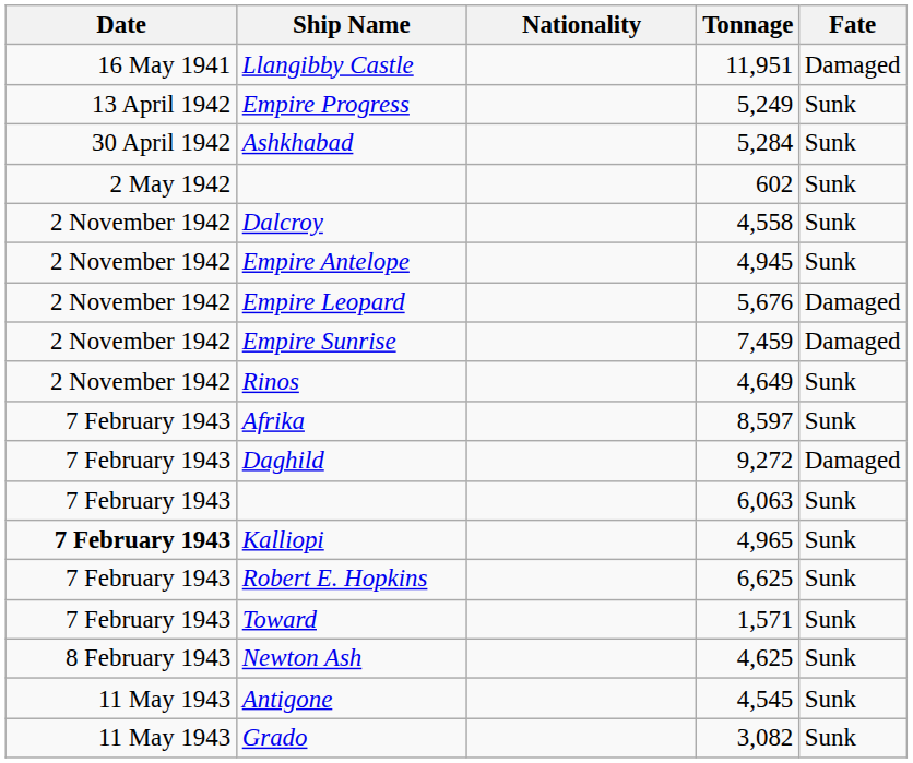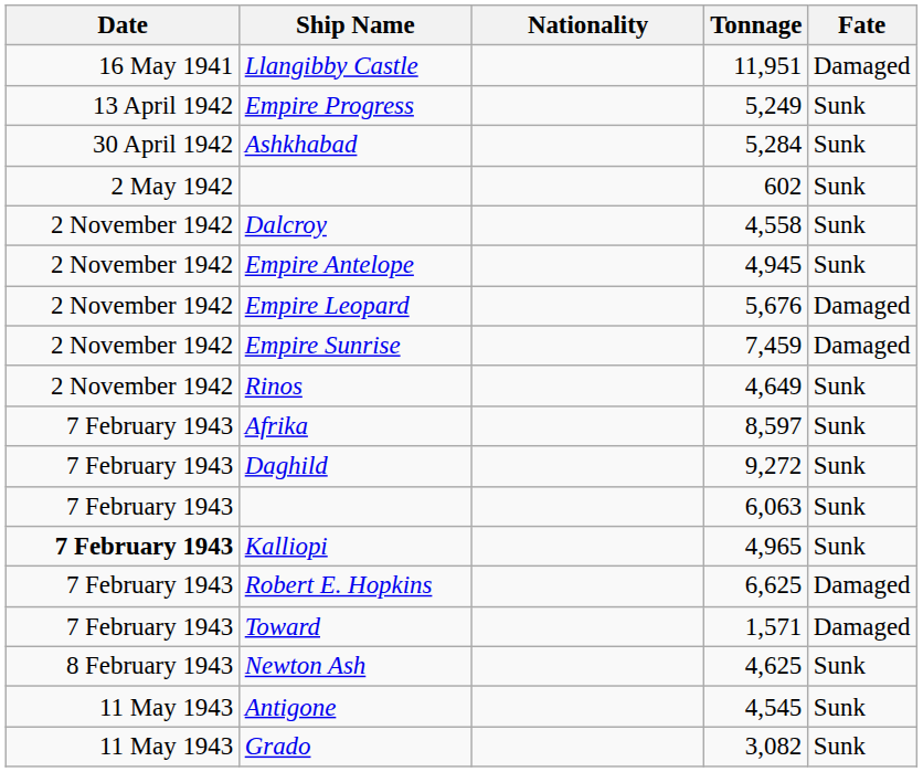Daghild | Fate: Damaged -> Sunk
Robert E. Hopkins | Fate: Sunk -> Damaged
Toward | Fate: Sunk -> Damaged
